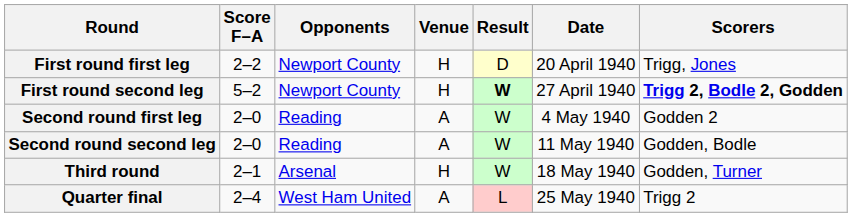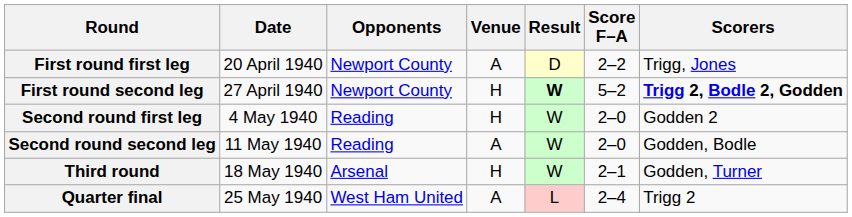columns swapped: Date <-> Score F–A
First round first leg | Venue: H -> A
Second round first leg | Venue: A -> H
